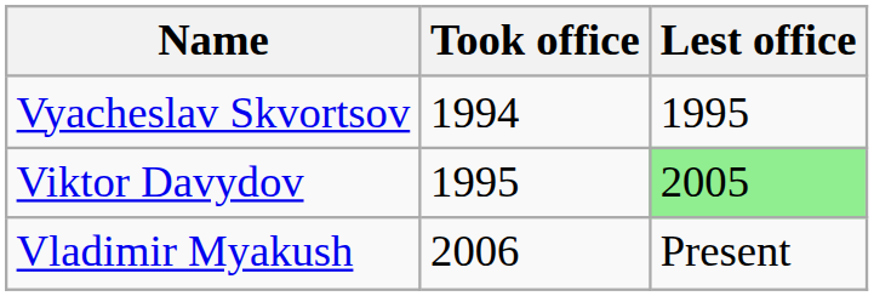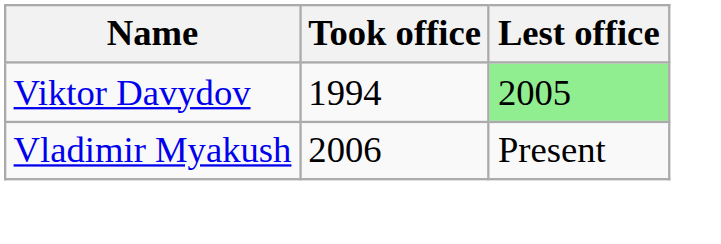- row: Vyacheslav Skvortsov | 1994 | 1995
Viktor Davydov | Took office: 1995 -> 1994
